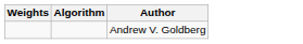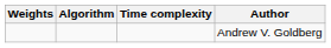+ column: Time complexity
